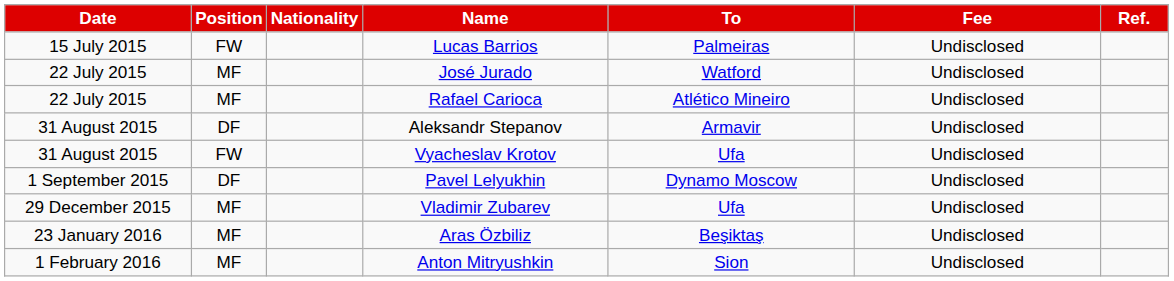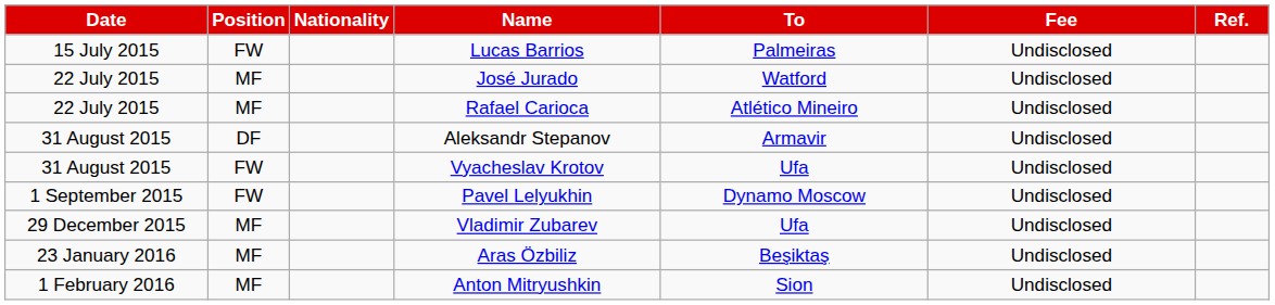Pavel Lelyukhin | Position: DF -> FW
